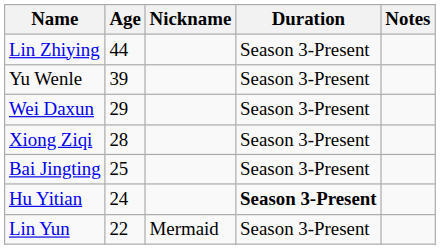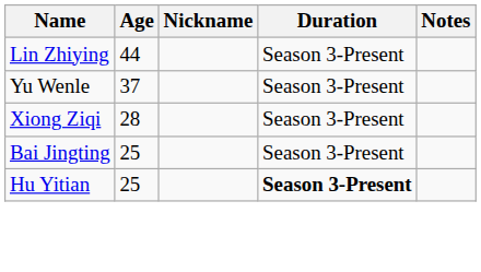Yu Wenle | Age: 39 -> 37
- row: Wei Daxun | 29 | Season 3-Present
Hu Yitian | Age: 24 -> 25
- row: Lin Yun | 22 | Mermaid | Season 3-Present
